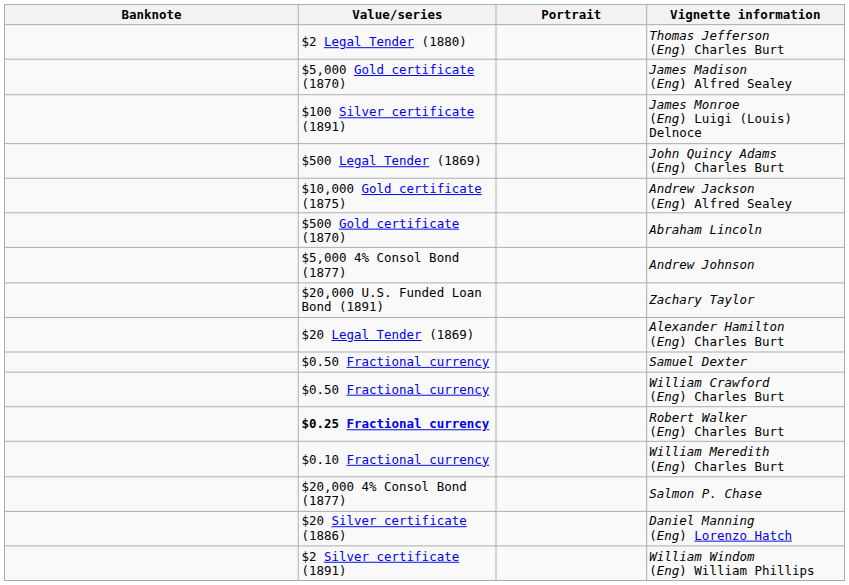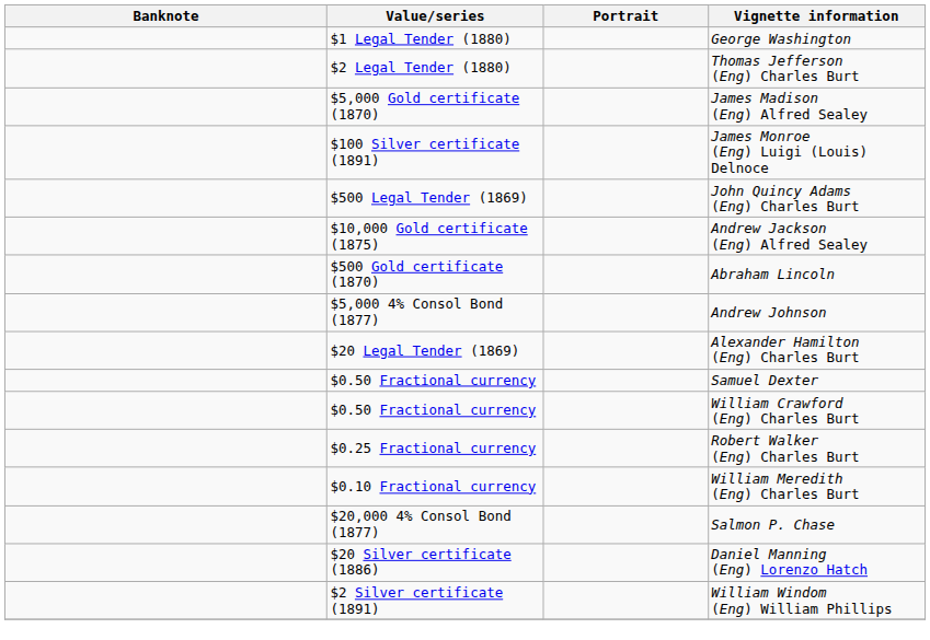+ row: $1 Legal Tender (1880) | George Washington
- row: $20,000 U.S. Funded Loan Bond (1891) | Zachary Taylor
Robert Walker (Eng) Charles Burt | Value/series: bold -> normal
